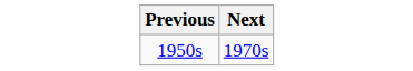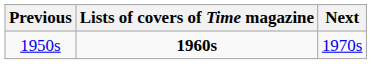+ column: Lists of covers of Time magazine | 1960s
